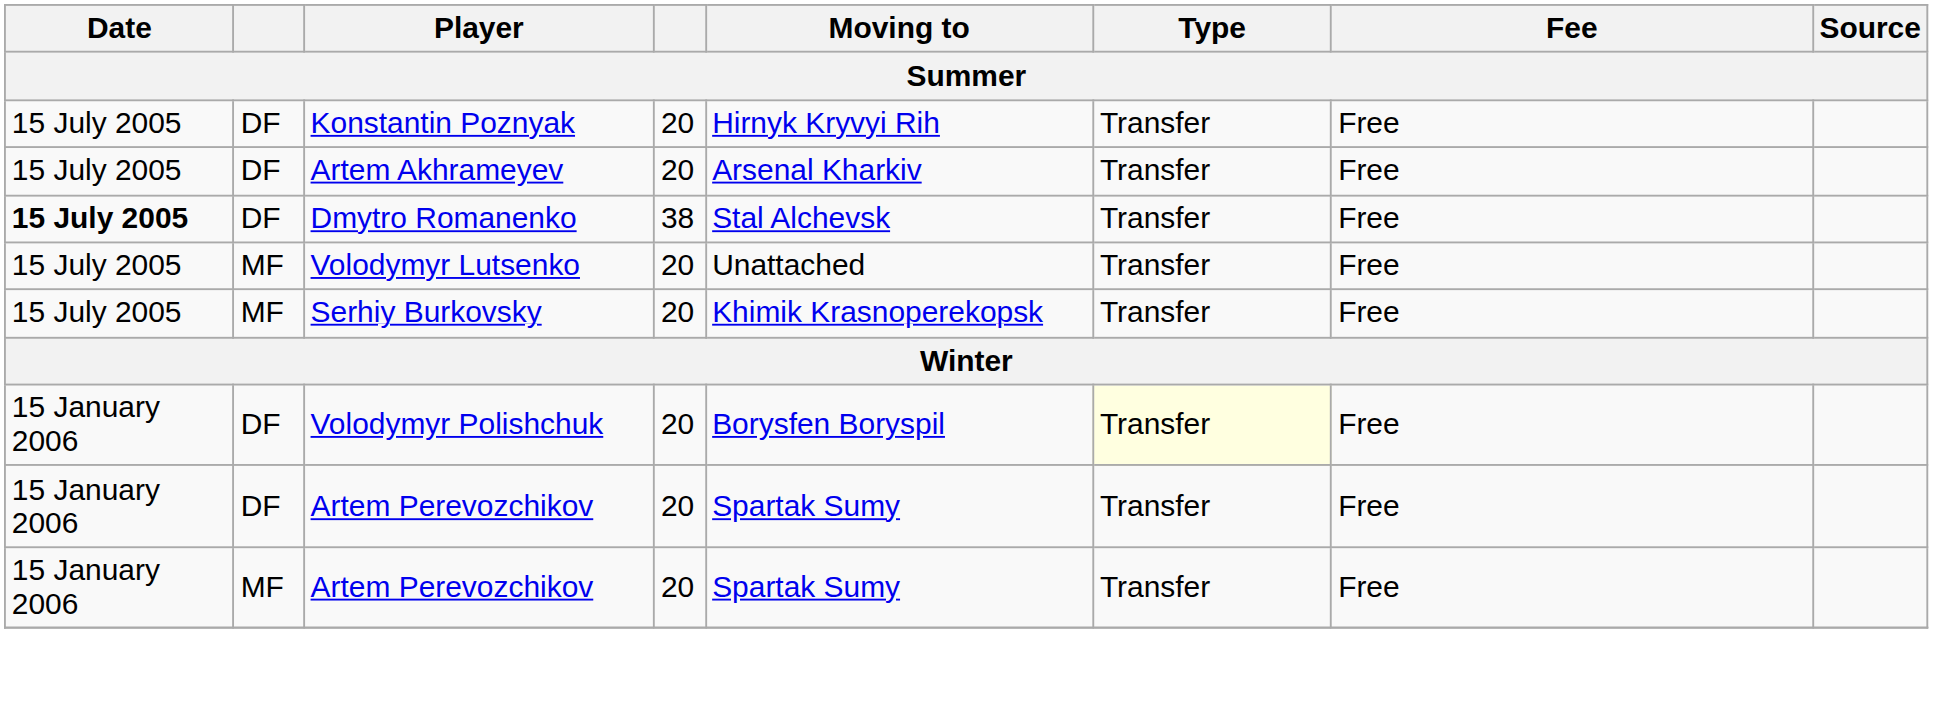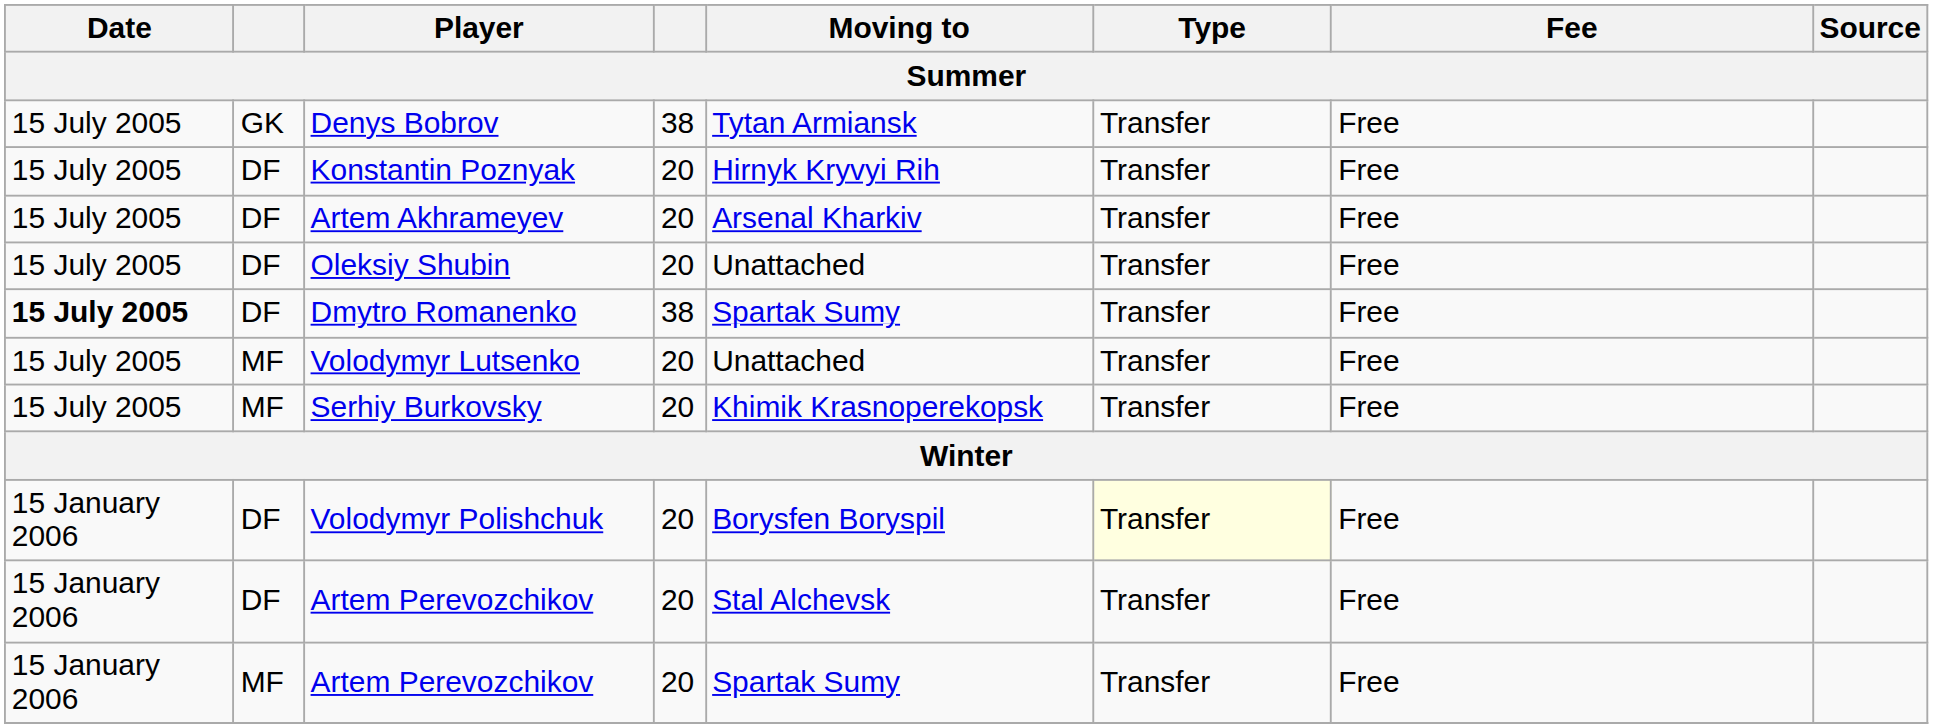+ row: 15 July 2005 | GK | Denys Bobrov | 38 | Tytan Armiansk | Transfer | Free
+ row: 15 July 2005 | DF | Oleksiy Shubin | 20 | Unattached | Transfer | Free
Dmytro Romanenko | Moving to: Stal Alchevsk -> Spartak Sumy
DF / Artem Perevozchikov | Moving to: Spartak Sumy -> Stal Alchevsk
